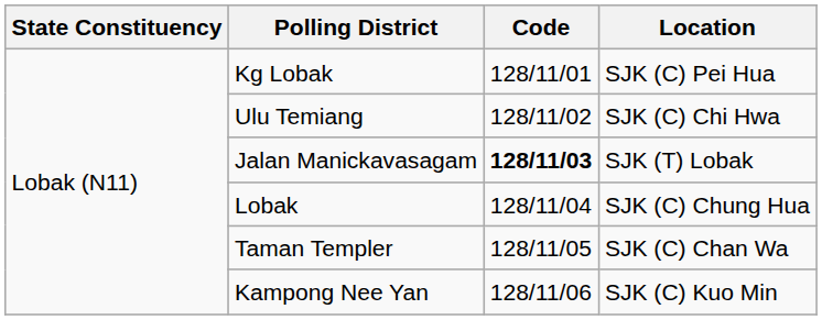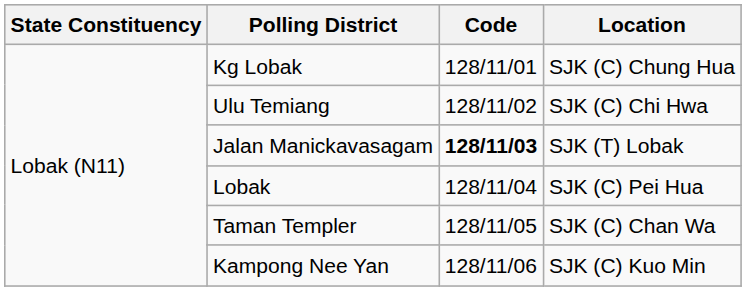Kg Lobak | Location: SJK (C) Pei Hua -> SJK (C) Chung Hua
Lobak | Location: SJK (C) Chung Hua -> SJK (C) Pei Hua
